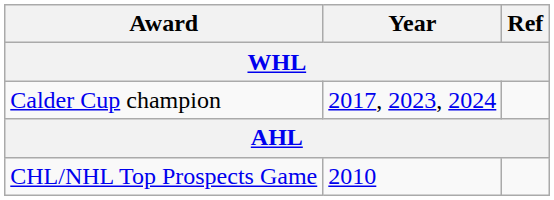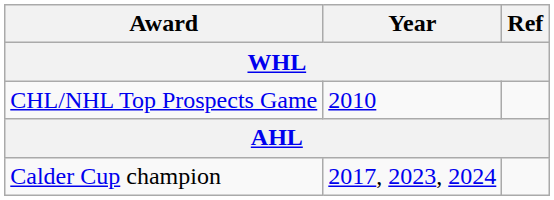rows swapped: CHL/NHL Top Prospects Game <-> Calder Cup champion
